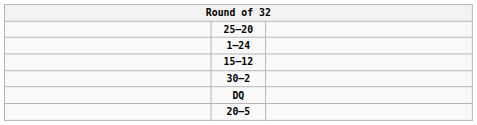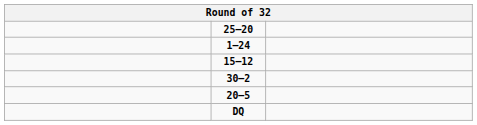rows swapped: 20–5 <-> DQ
